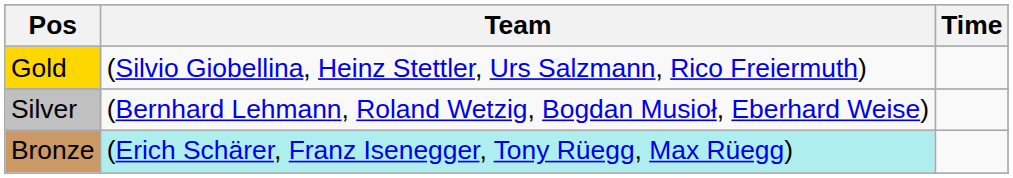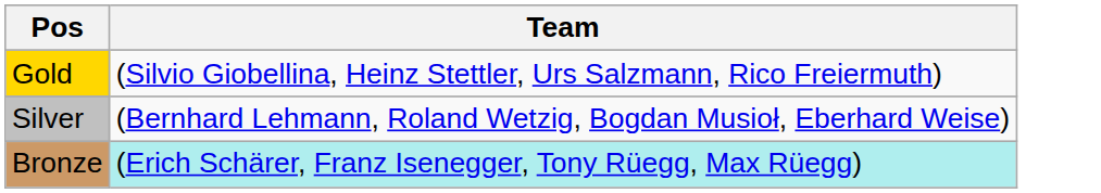- column: Time
